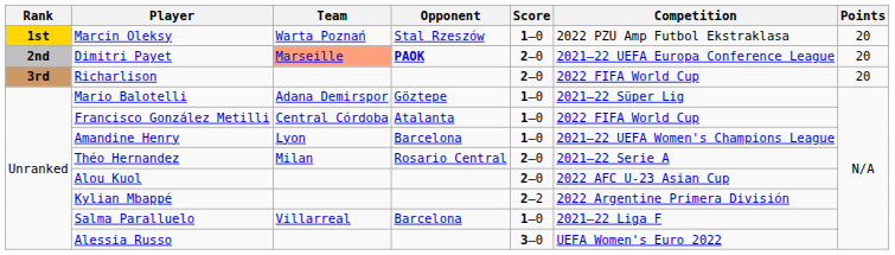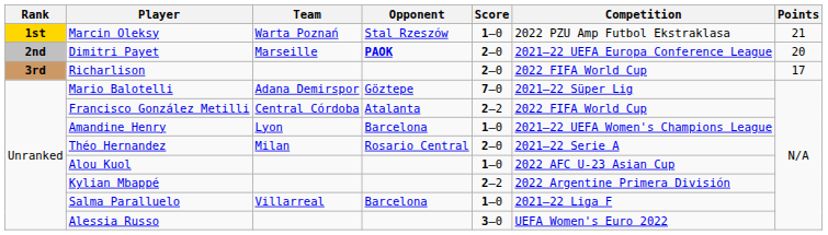Marcin Oleksy | Points: 20 -> 21
Dimitri Payet | Team: lightsalmon background -> no background
Richarlison | Points: 20 -> 17
Mario Balotelli | Score: 1–0 -> 7–0
Francisco González Metilli | Score: 1–0 -> 2–2
Alou Kuol | Score: 2–0 -> 1–0
